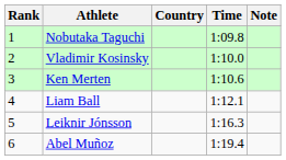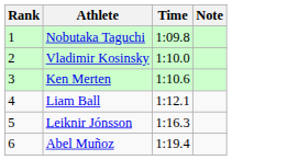- column: Country
